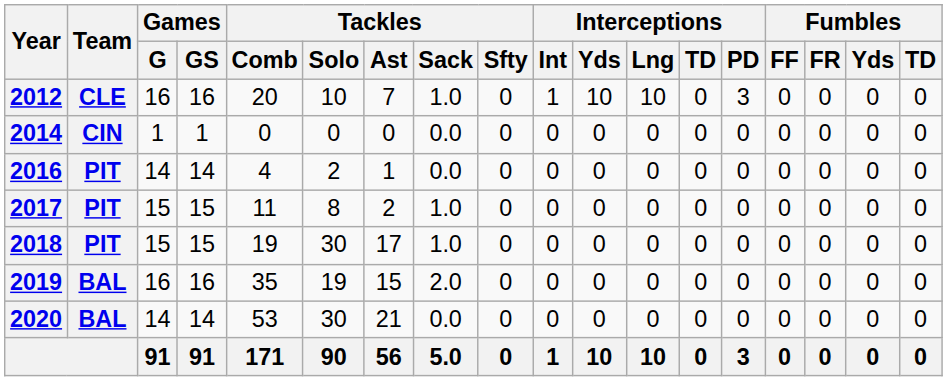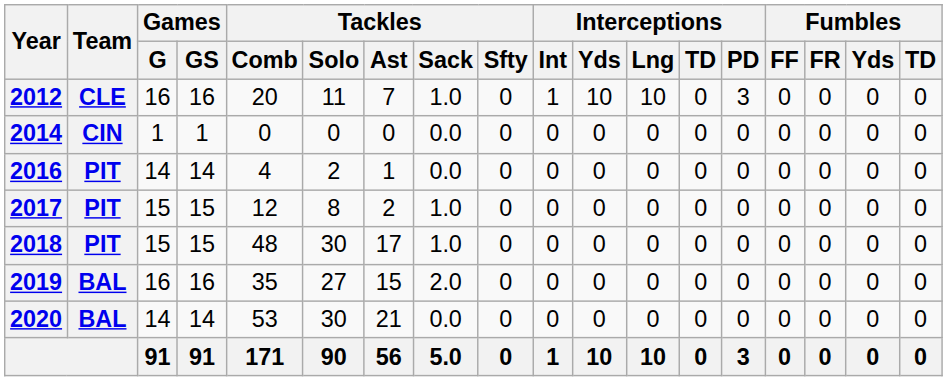2012 | Tackles / Solo: 10 -> 11
2017 | Tackles / Comb: 11 -> 12
2018 | Tackles / Comb: 19 -> 48
2019 | Tackles / Solo: 19 -> 27
